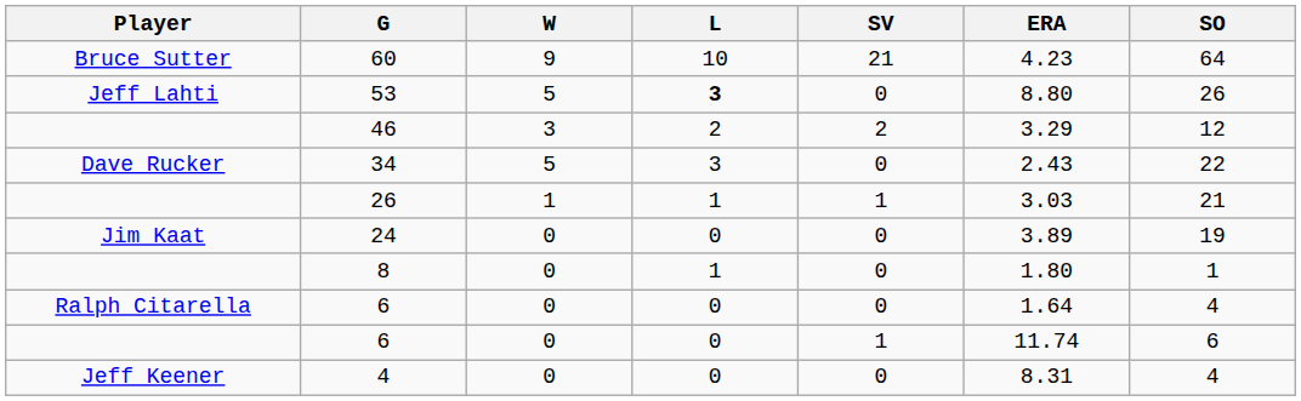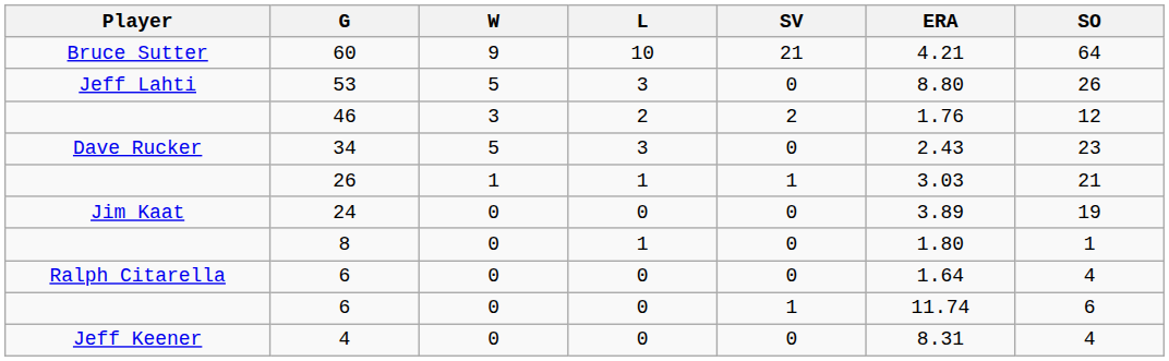60 | ERA: 4.23 -> 4.21
53 | L: bold -> normal
46 | ERA: 3.29 -> 1.76
34 | SO: 22 -> 23
